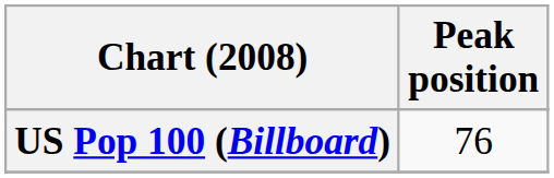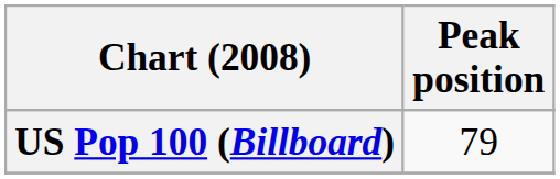US Pop 100 (Billboard) | Peak position: 76 -> 79
